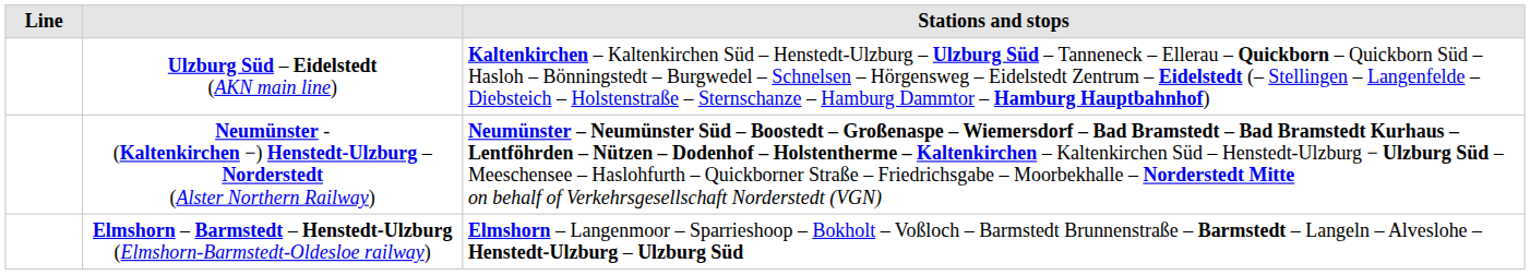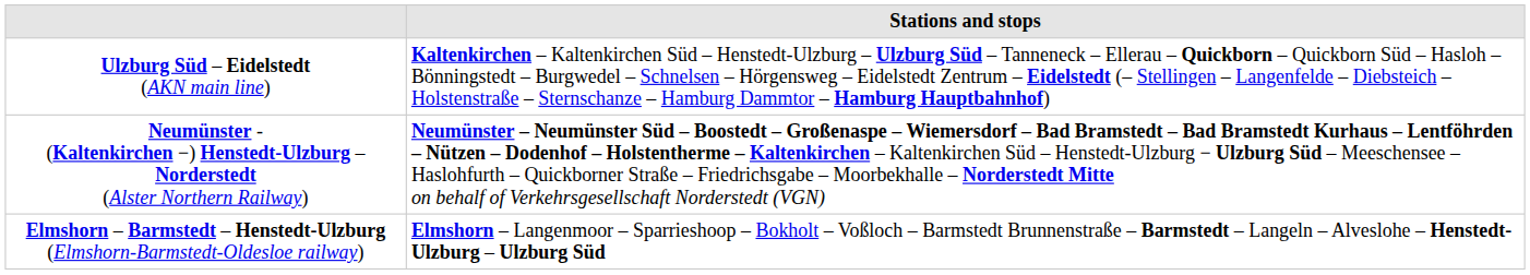- column: Line
